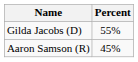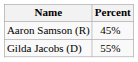rows swapped: Gilda Jacobs (D) <-> Aaron Samson (R)
